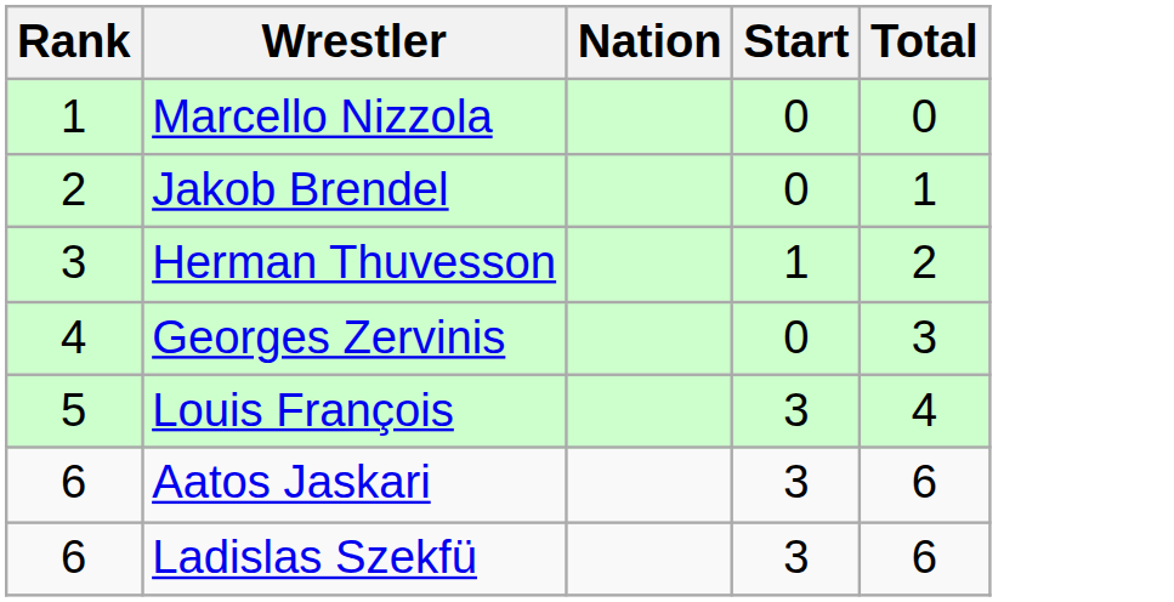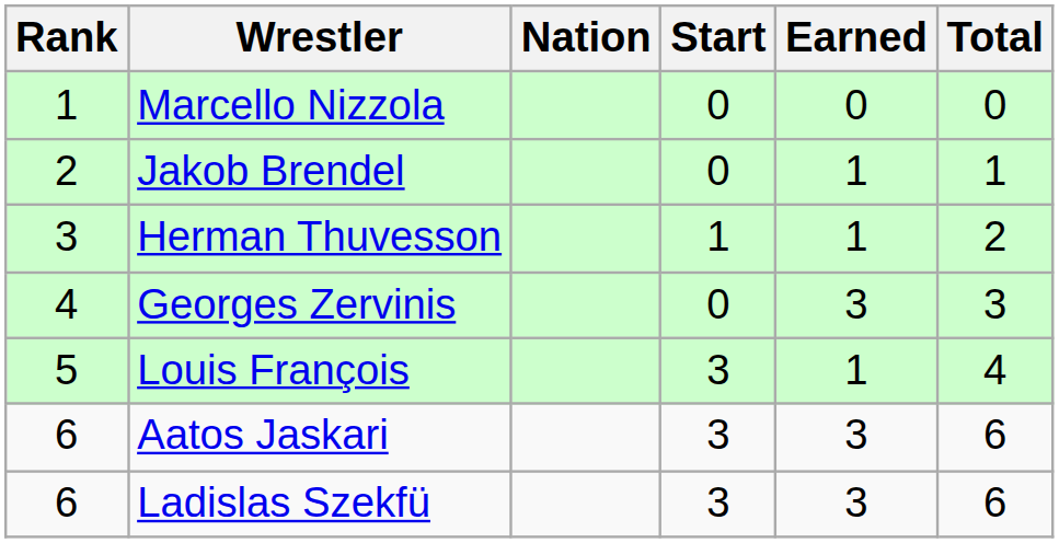+ column: Earned | 0 | 1 | 1 | 3 | 1 | 3 | 3
